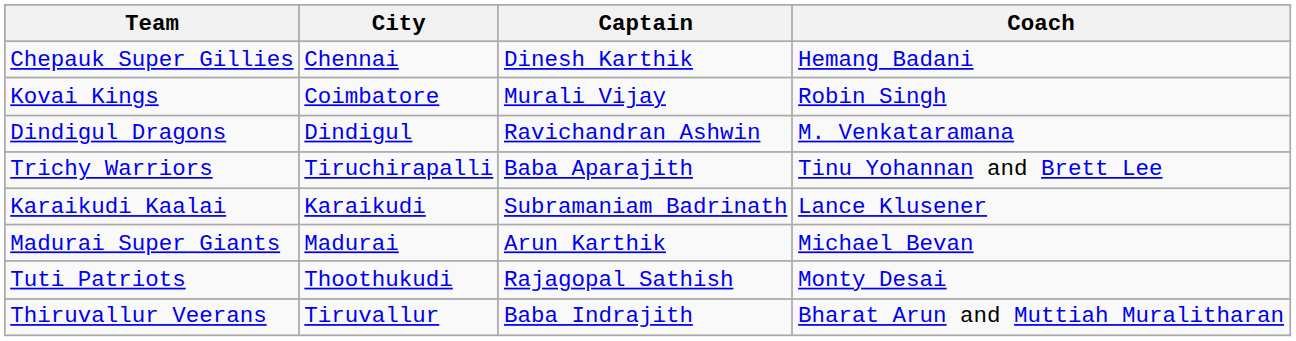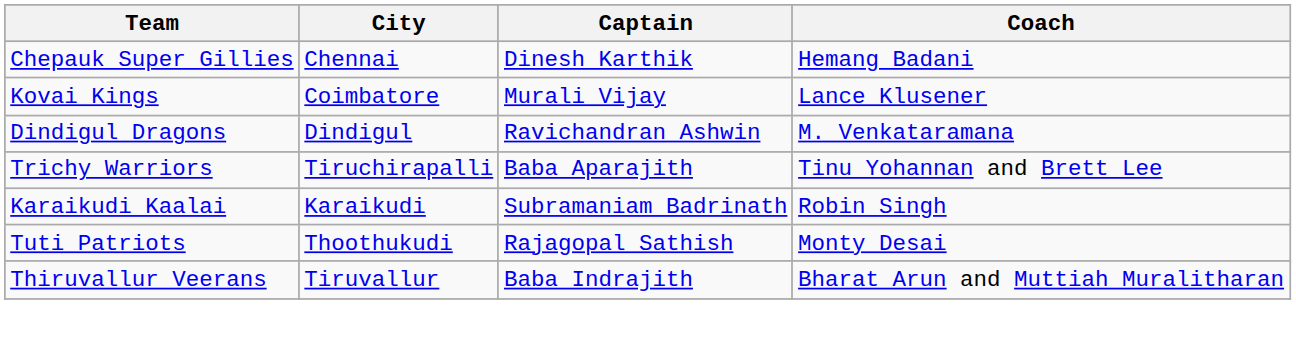Kovai Kings | Coach: Robin Singh -> Lance Klusener
Karaikudi Kaalai | Coach: Lance Klusener -> Robin Singh
- row: Madurai Super Giants | Madurai | Arun Karthik | Michael Bevan
